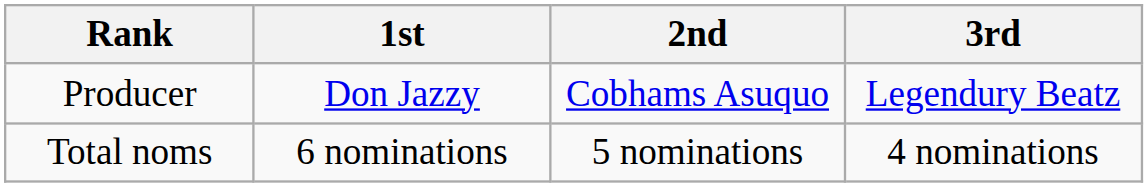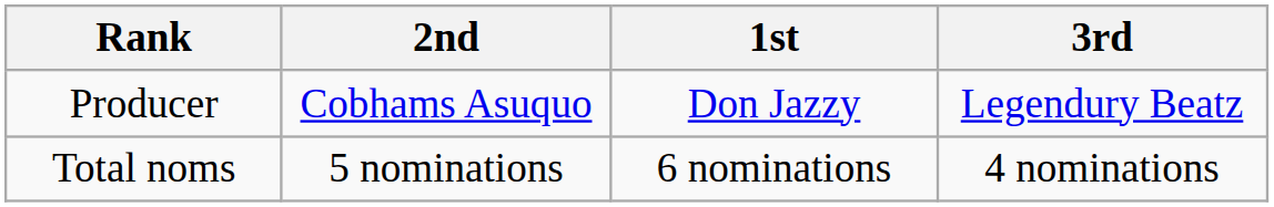columns swapped: 1st <-> 2nd
